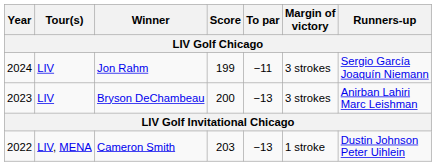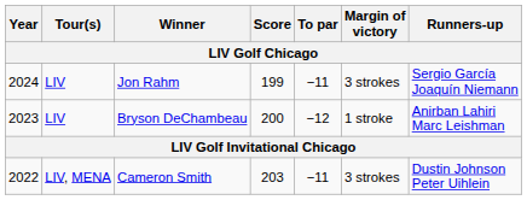Bryson DeChambeau | To par: −13 -> −12
Bryson DeChambeau | Margin of victory: 3 strokes -> 1 stroke
Cameron Smith | To par: −13 -> −11
Cameron Smith | Margin of victory: 1 stroke -> 3 strokes
